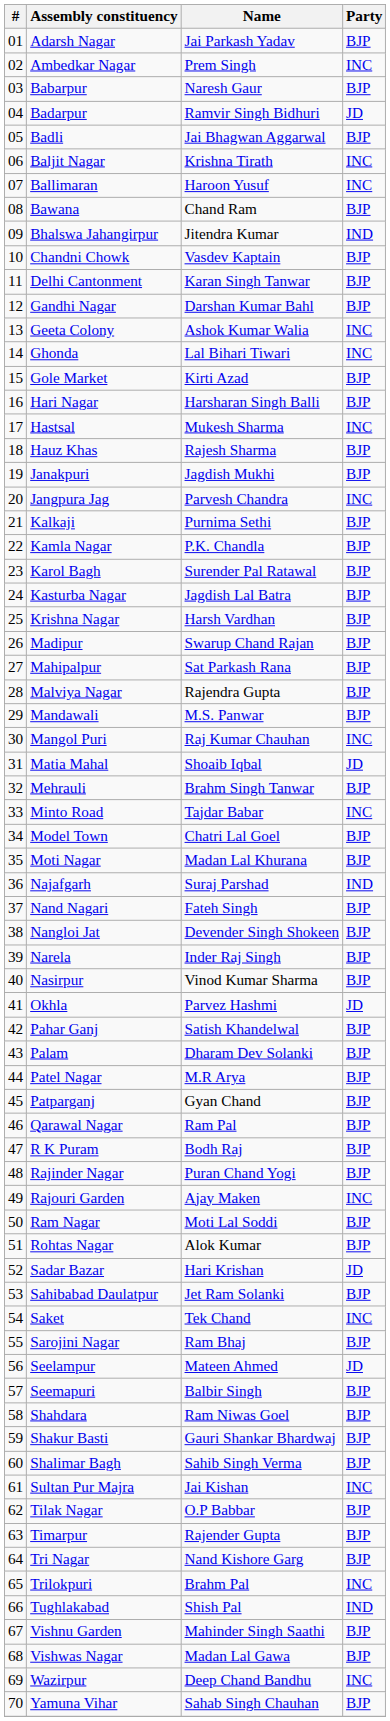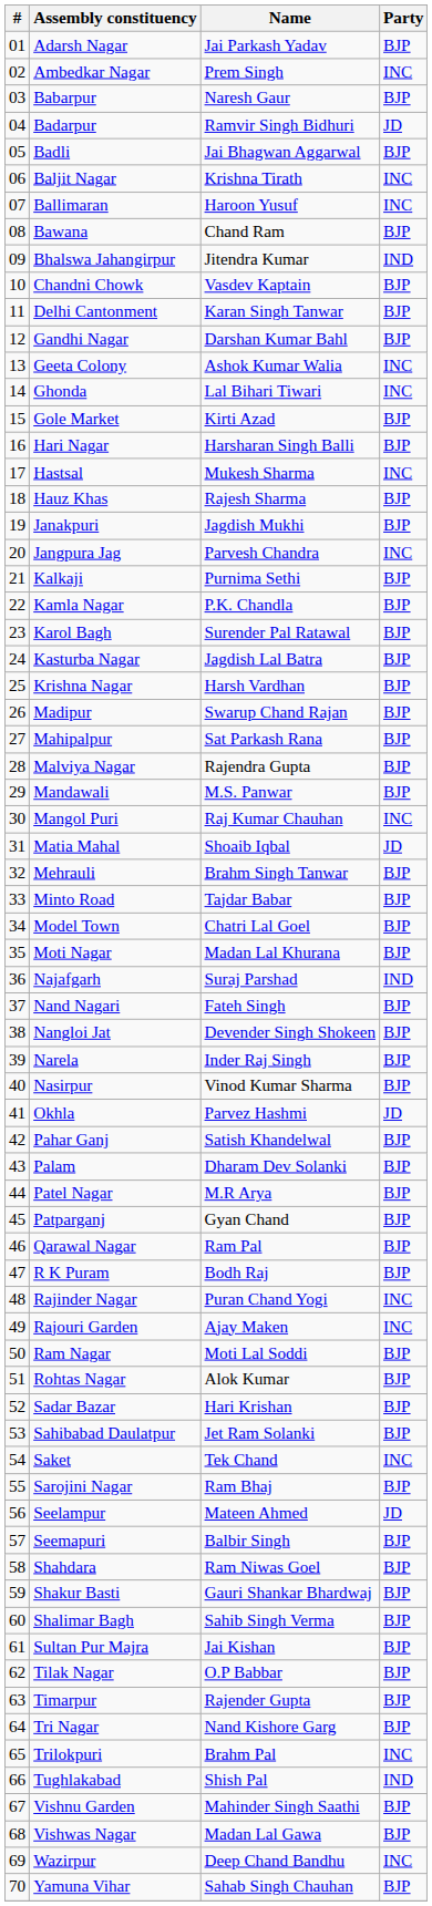Minto Road | Party: INC -> BJP
Rajinder Nagar | Party: BJP -> INC
Sadar Bazar | Party: JD -> BJP
Sultan Pur Majra | Party: INC -> BJP
